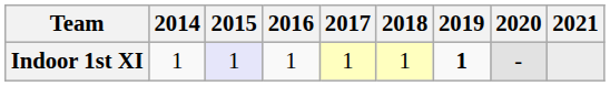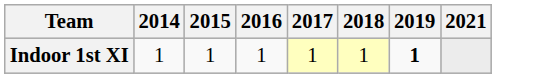- column: 2020 | -
Indoor 1st XI | 2015: lavender background -> no background
